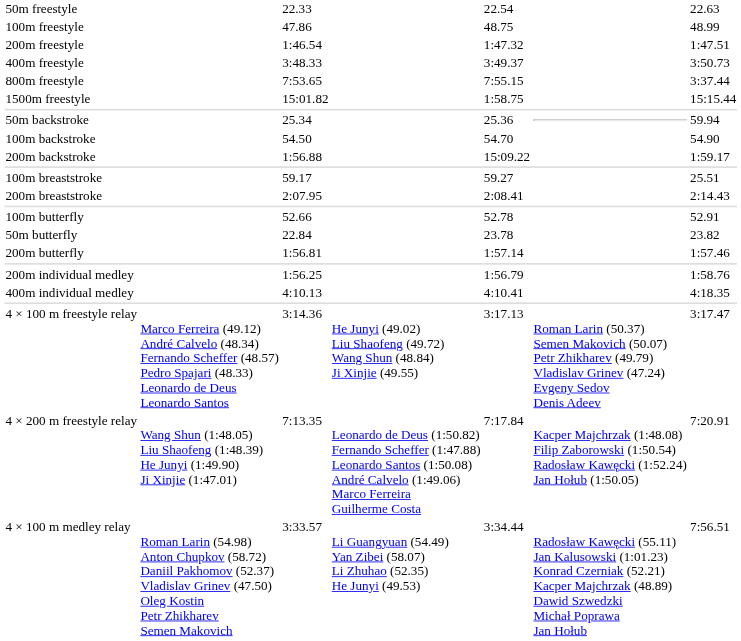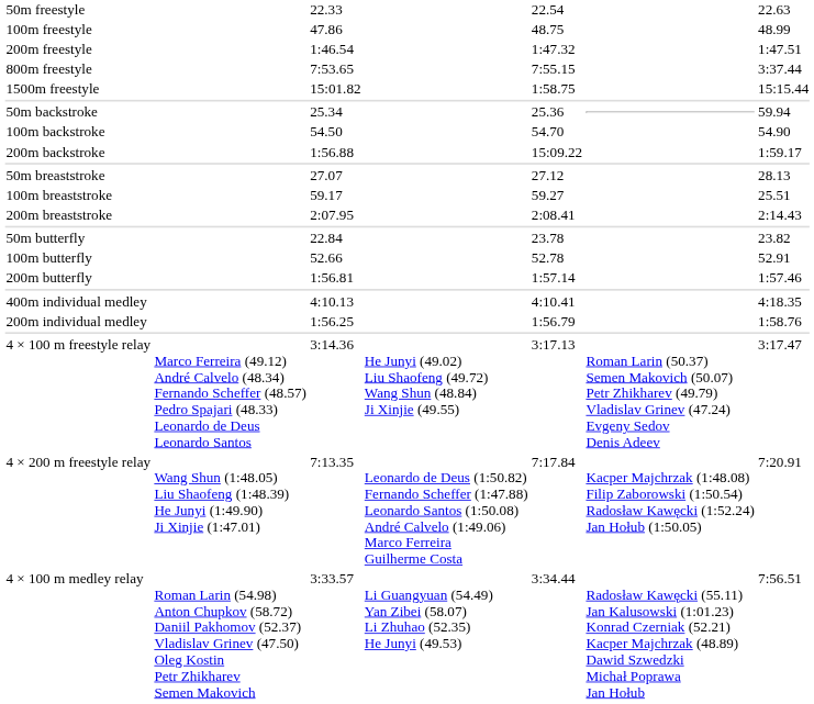- row: 400m freestyle | 3:48.33 | 3:49.37 | 3:50.73
+ row: 50m breaststroke | 27.07 | 27.12 | 28.13
rows swapped: 50m butterfly <-> 100m butterfly
rows swapped: 200m individual medley <-> 400m individual medley
